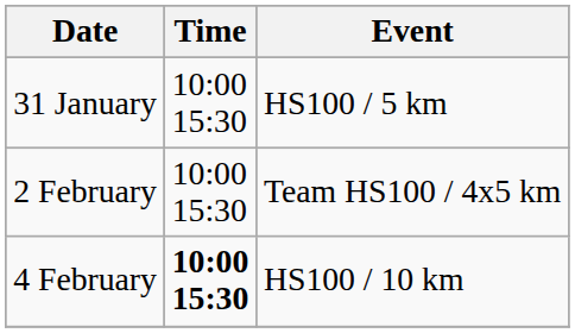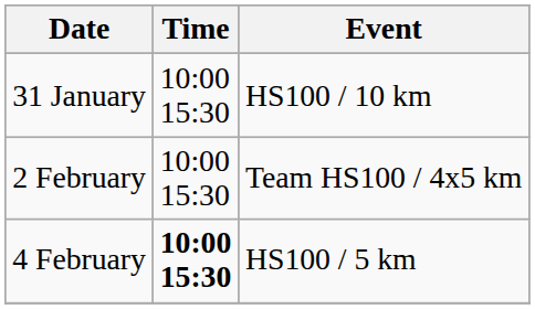31 January | Event: HS100 / 5 km -> HS100 / 10 km
4 February | Event: HS100 / 10 km -> HS100 / 5 km
